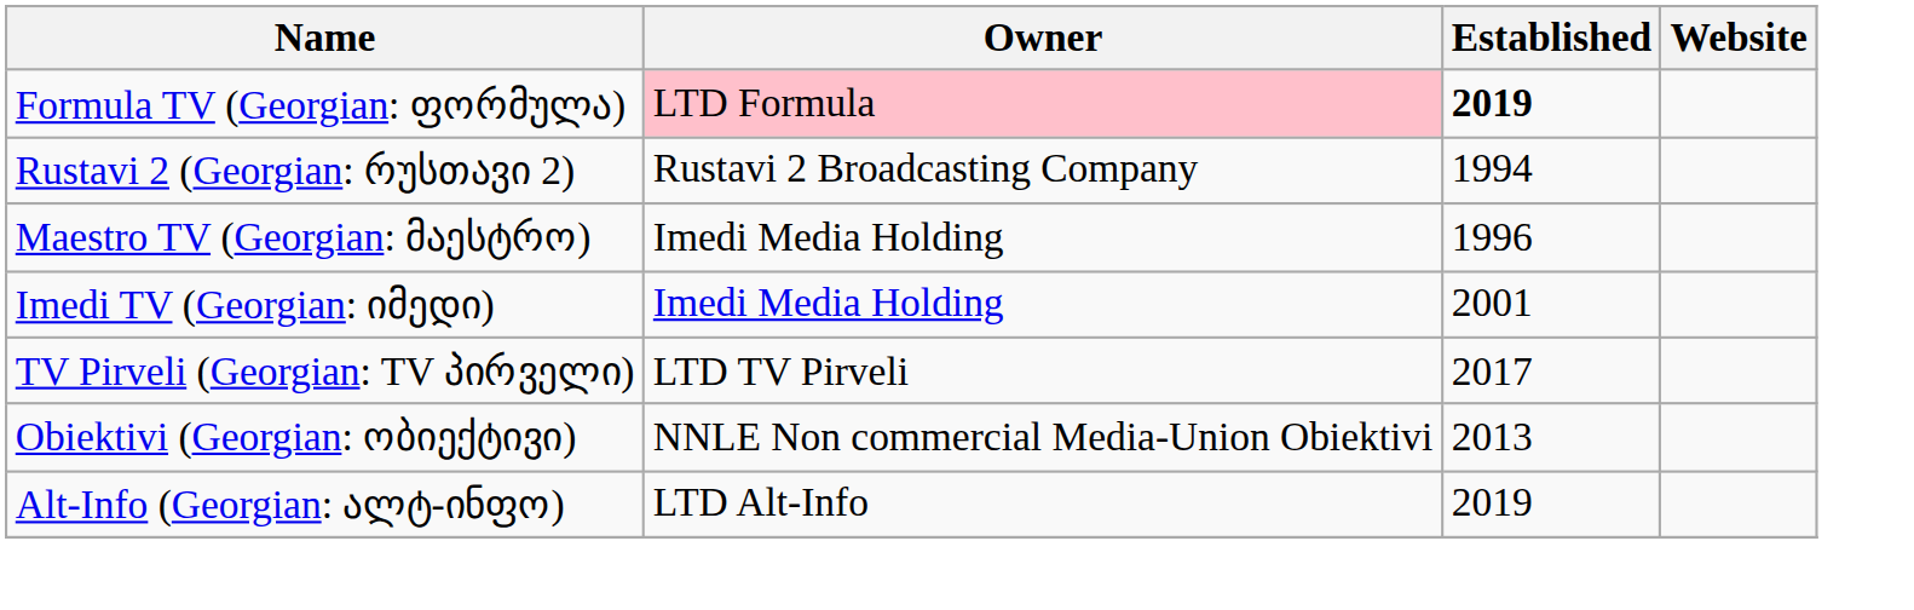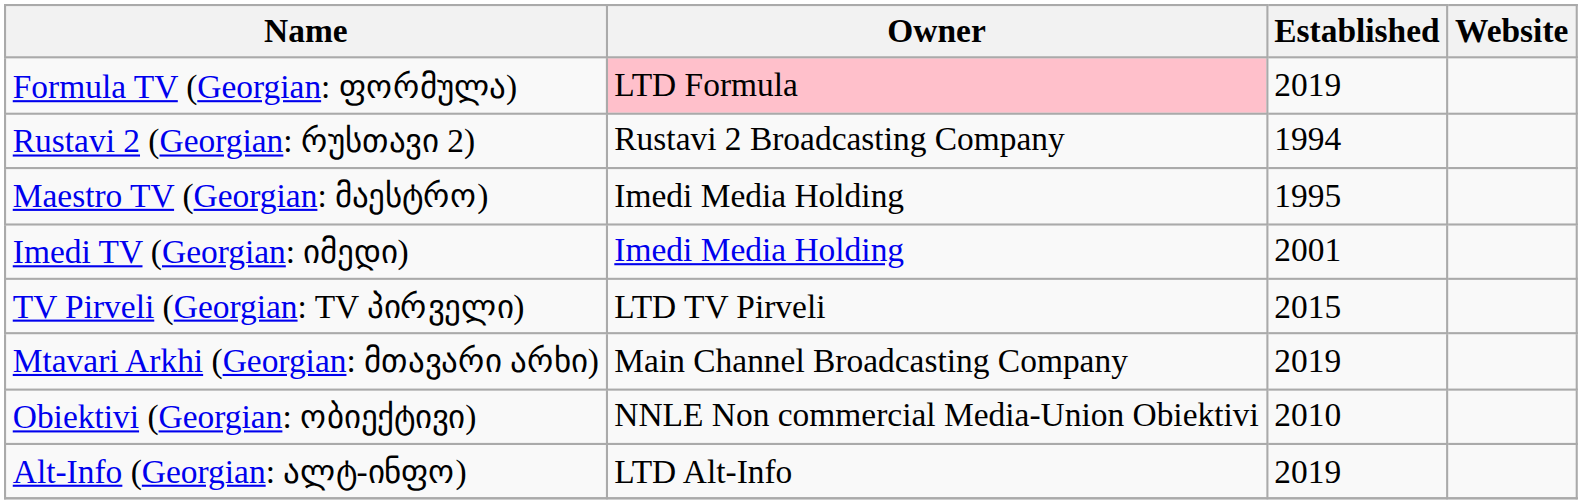Formula TV (Georgian: ფორმულა) | Established: bold -> normal
Maestro TV (Georgian: მაესტრო) | Established: 1996 -> 1995
TV Pirveli (Georgian: TV პირველი) | Established: 2017 -> 2015
+ row: Mtavari Arkhi (Georgian: მთავარი არხი) | Main Channel Broadcasting Company | 2019
Obiektivi (Georgian: ობიექტივი) | Established: 2013 -> 2010
